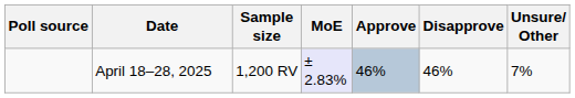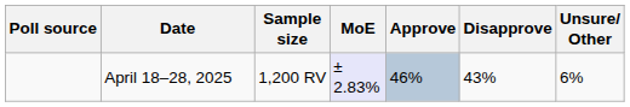April 18–28, 2025 | Disapprove: 46% -> 43%
April 18–28, 2025 | Unsure/ Other: 7% -> 6%
